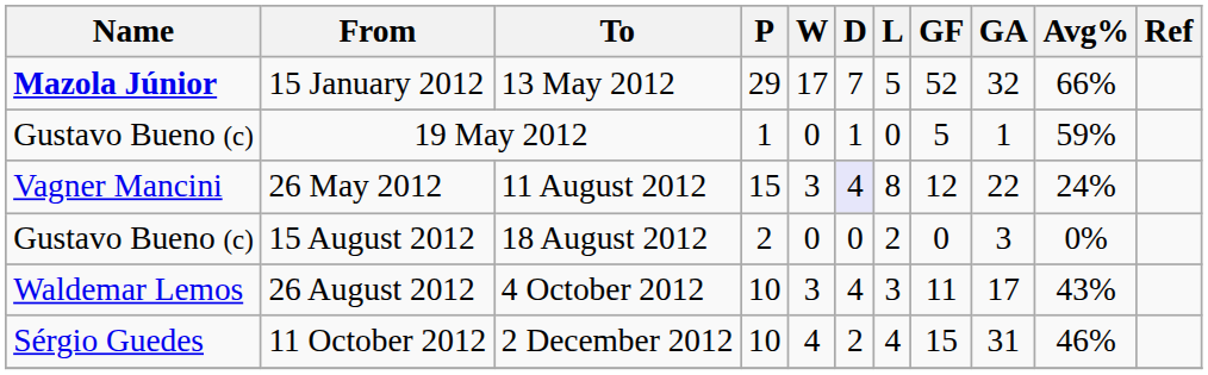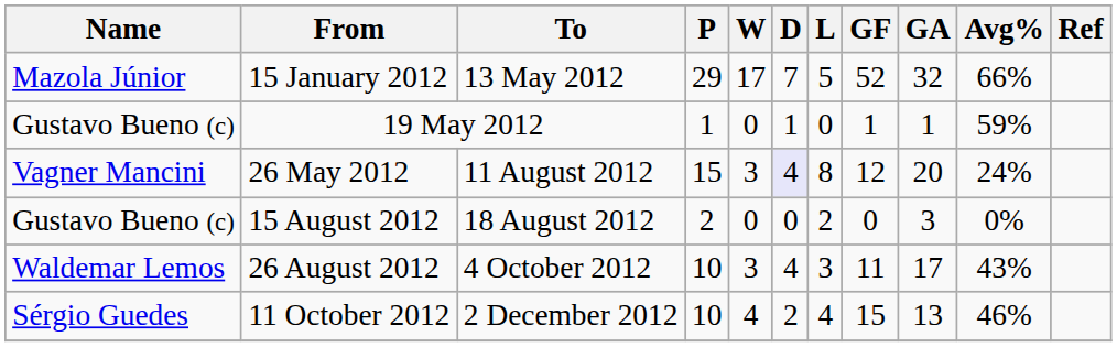15 January 2012 | Name: bold -> normal
19 May 2012 | GF: 5 -> 1
26 May 2012 | GA: 22 -> 20
11 October 2012 | GA: 31 -> 13
